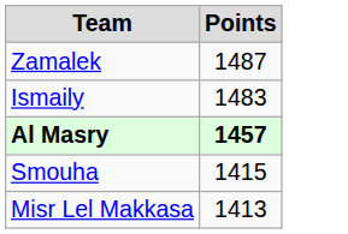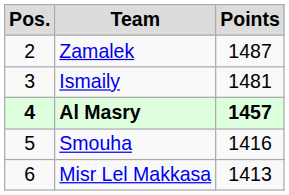+ column: Pos. | 2 | 3 | 4 | 5 | 6
Ismaily | Points: 1483 -> 1481
Smouha | Points: 1415 -> 1416
